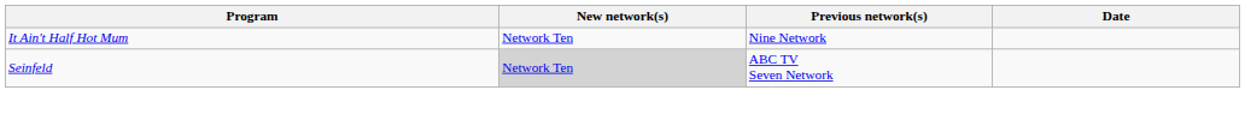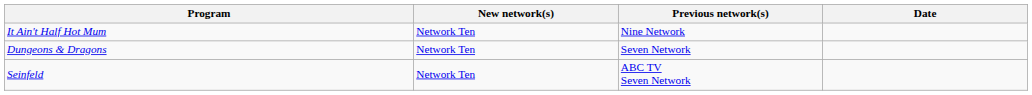+ row: Dungeons & Dragons | Network Ten | Seven Network
Seinfeld | New network(s): lightgrey background -> no background
